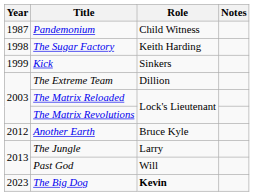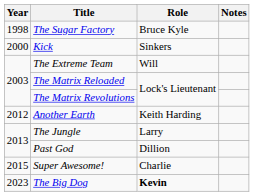- row: 1987 | Pandemonium | Child Witness
The Sugar Factory | Role: Keith Harding -> Bruce Kyle
Kick | Year: 1999 -> 2000
The Extreme Team | Role: Dillion -> Will
Another Earth | Role: Bruce Kyle -> Keith Harding
Past God | Role: Will -> Dillion
+ row: 2015 | Super Awesome! | Charlie
